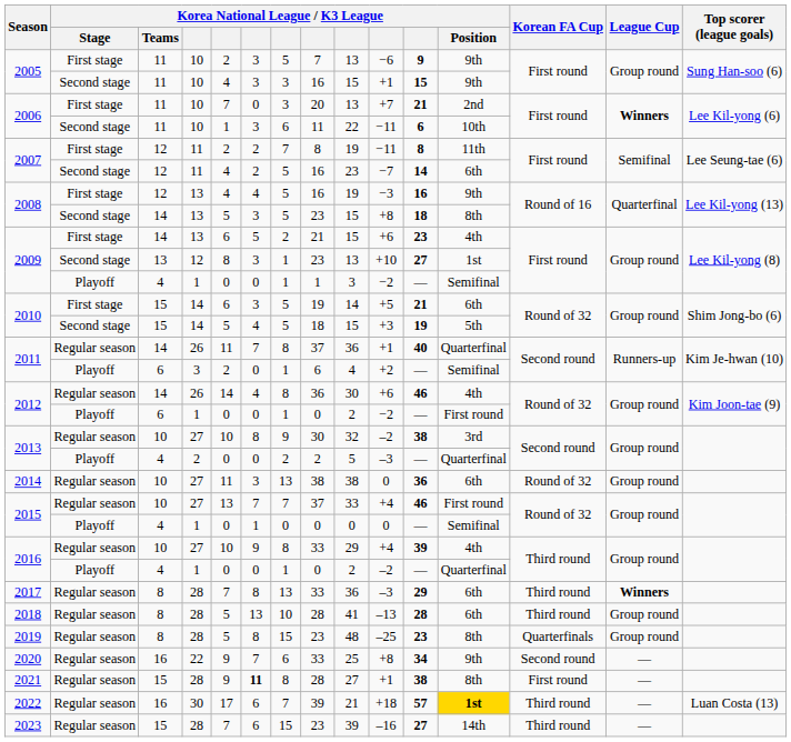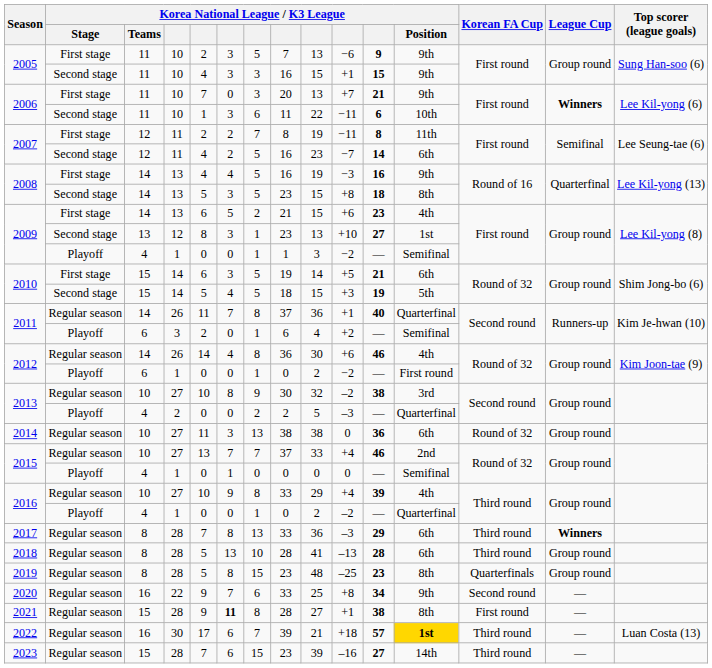2006 / First stage | Korea National League / K3 League / Position: 2nd -> 9th
2008 / First stage | Korea National League / K3 League / Teams: 12 -> 14
2015 / Regular season | Korea National League / K3 League / Position: First round -> 2nd
